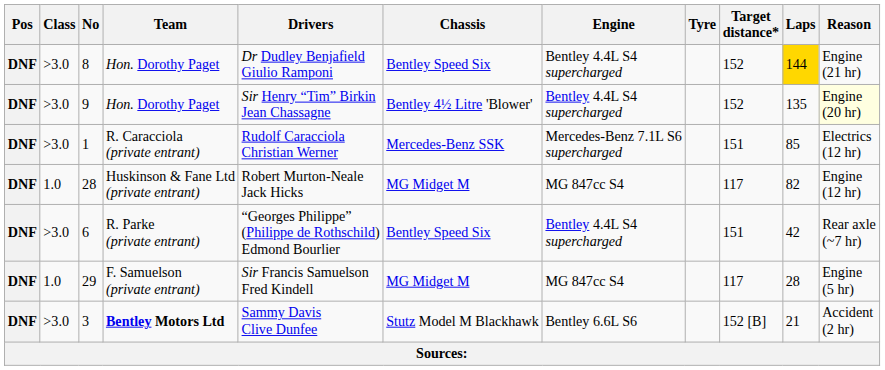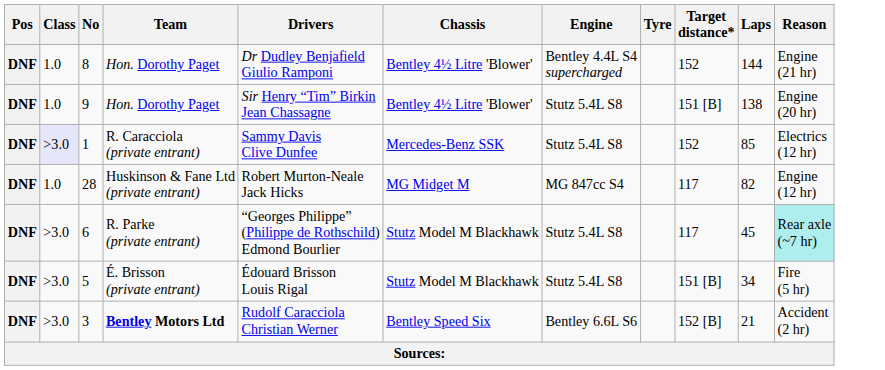8 | Class: >3.0 -> 1.0
8 | Chassis: Bentley Speed Six -> Bentley 4½ Litre 'Blower'
8 | Laps: gold background -> no background
9 | Class: >3.0 -> 1.0
9 | Engine: Bentley 4.4L S4 supercharged -> Stutz 5.4L S8
9 | Target distance*: 152 -> 151 [B]
9 | Laps: 135 -> 138
9 | Reason: lightyellow background -> no background
1 | Class: no background -> lavender background
1 | Drivers: Rudolf Caracciola Christian Werner -> Sammy Davis Clive Dunfee
1 | Engine: Mercedes-Benz 7.1L S6 supercharged -> Stutz 5.4L S8
1 | Target distance*: 151 -> 152
6 | Chassis: Bentley Speed Six -> Stutz Model M Blackhawk
6 | Engine: Bentley 4.4L S4 supercharged -> Stutz 5.4L S8
6 | Target distance*: 151 -> 117
6 | Laps: 42 -> 45
6 | Reason: no background -> paleturquoise background
+ row: DNF | >3.0 | 5 | É. Brisson (private entrant) | Édouard Brisson Louis Rigal | Stutz Model M Blackhawk | Stutz 5.4L S8 | 151 [B] | 34 | Fire (5 hr)
- row: DNF | 1.0 | 29 | F. Samuelson (private entrant) | Sir Francis Samuelson Fred Kindell | MG Midget M | MG 847cc S4 | 117 | 28 | Engine (5 hr)
3 | Drivers: Sammy Davis Clive Dunfee -> Rudolf Caracciola Christian Werner
3 | Chassis: Stutz Model M Blackhawk -> Bentley Speed Six
